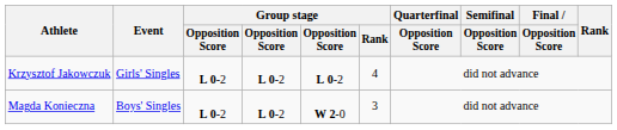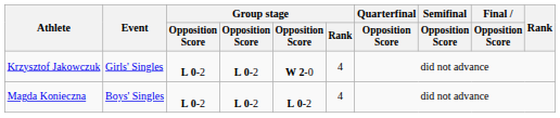Krzysztof Jakowczuk | column 5: L 0-2 -> W 2-0
Magda Konieczna | column 5: W 2-0 -> L 0-2
Magda Konieczna | Group stage / Rank: 3 -> 4
